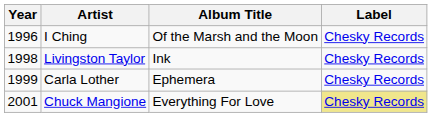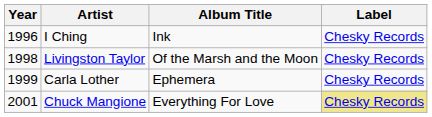I Ching | Album Title: Of the Marsh and the Moon -> Ink
Livingston Taylor | Album Title: Ink -> Of the Marsh and the Moon
